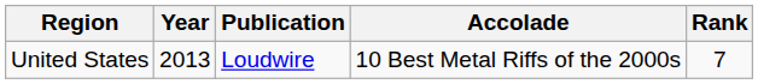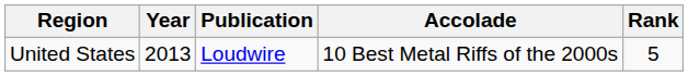United States | Rank: 7 -> 5
